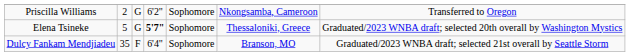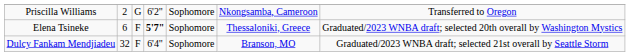Elena Tsineke | column 2: 5 -> 6
Elena Tsineke | column 3: G -> F
Dulcy Fankam Mendjiadeu | column 2: 35 -> 32
